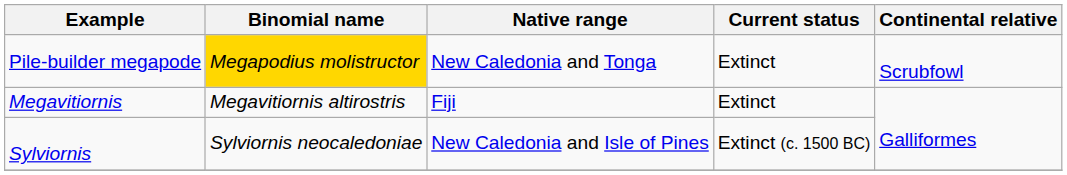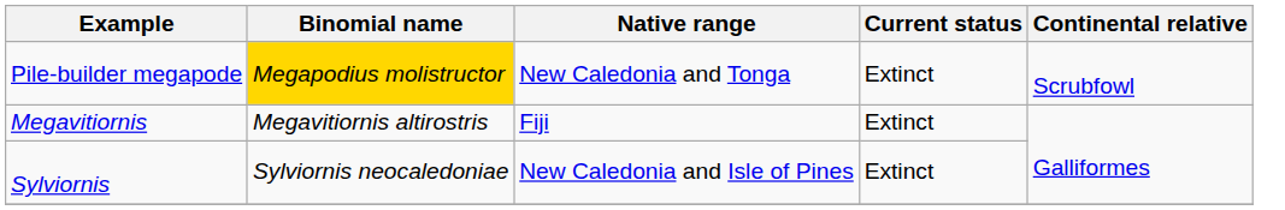Sylviornis | Current status: Extinct (c. 1500 BC) -> Extinct
